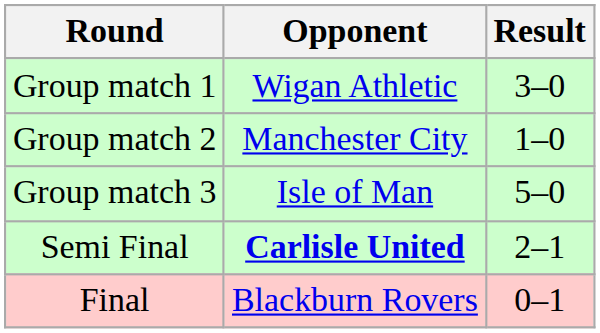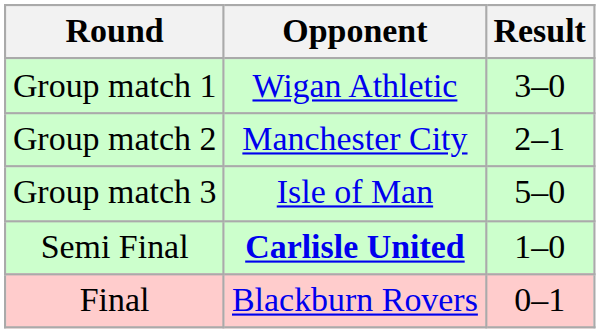Group match 2 | Result: 1–0 -> 2–1
Semi Final | Result: 2–1 -> 1–0
